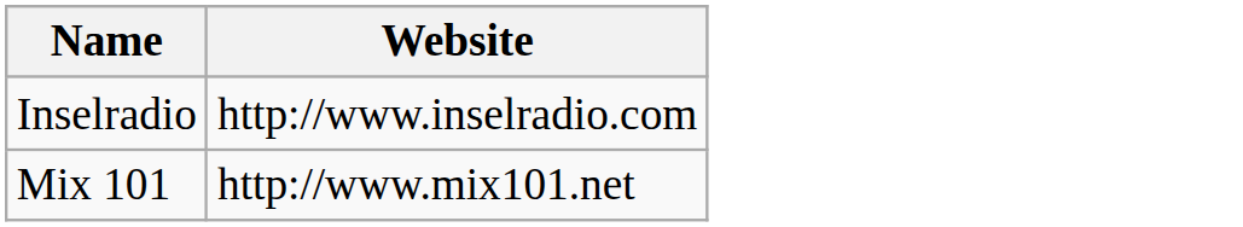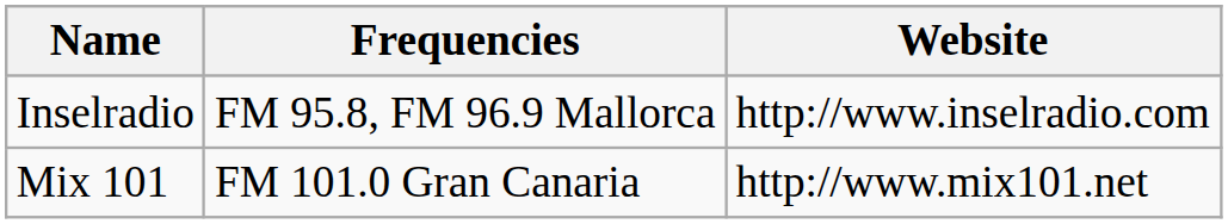+ column: Frequencies | FM 95.8, FM 96.9 Mallorca | FM 101.0 Gran Canaria
